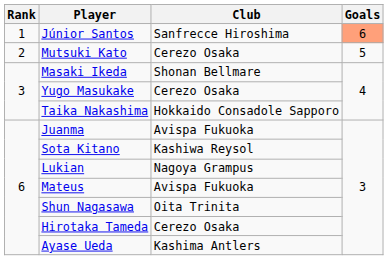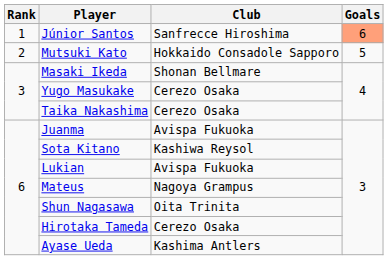Mutsuki Kato | Club: Cerezo Osaka -> Hokkaido Consadole Sapporo
Taika Nakashima | Club: Hokkaido Consadole Sapporo -> Cerezo Osaka
Lukian | Club: Nagoya Grampus -> Avispa Fukuoka
Mateus | Club: Avispa Fukuoka -> Nagoya Grampus
